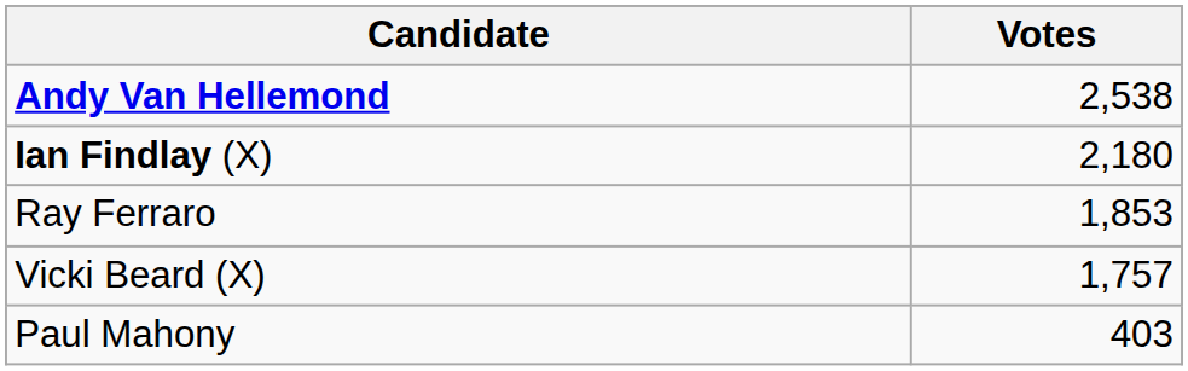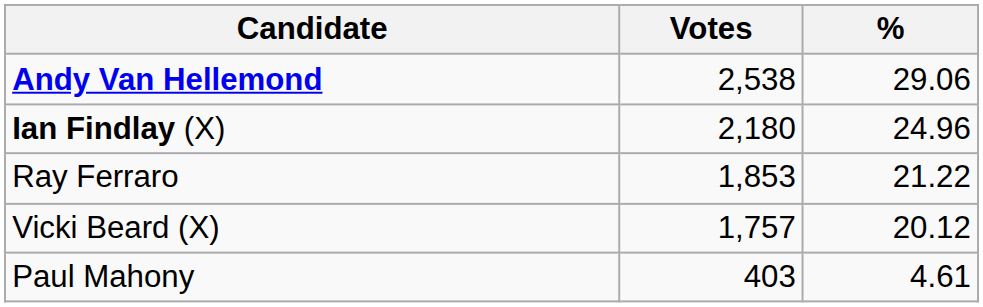+ column: % | 29.06 | 24.96 | 21.22 | 20.12 | 4.61
